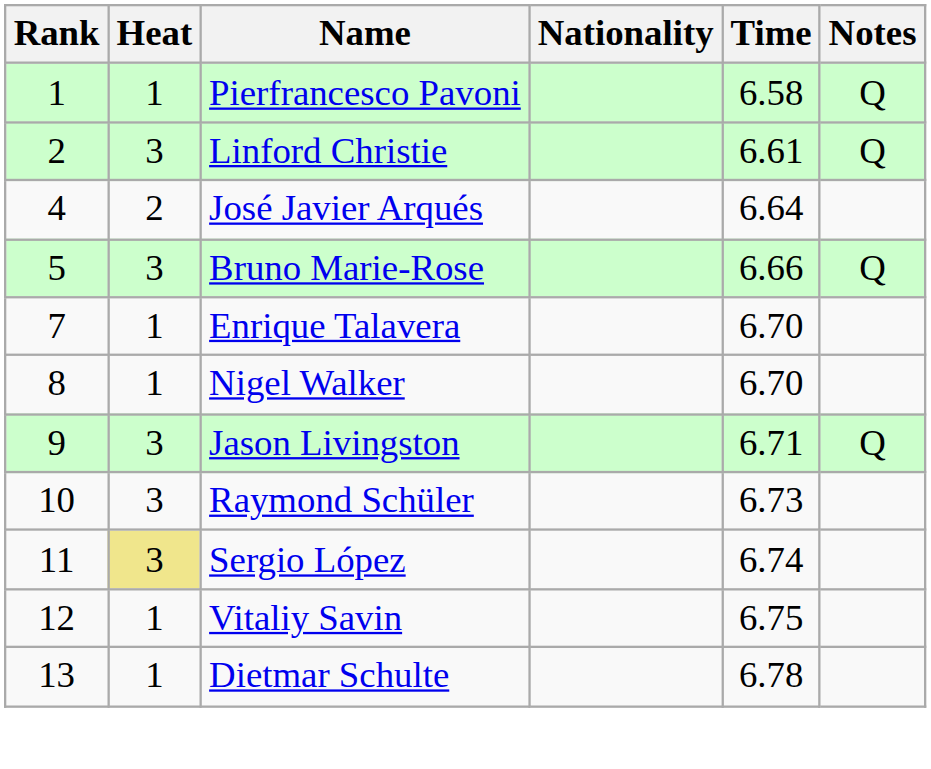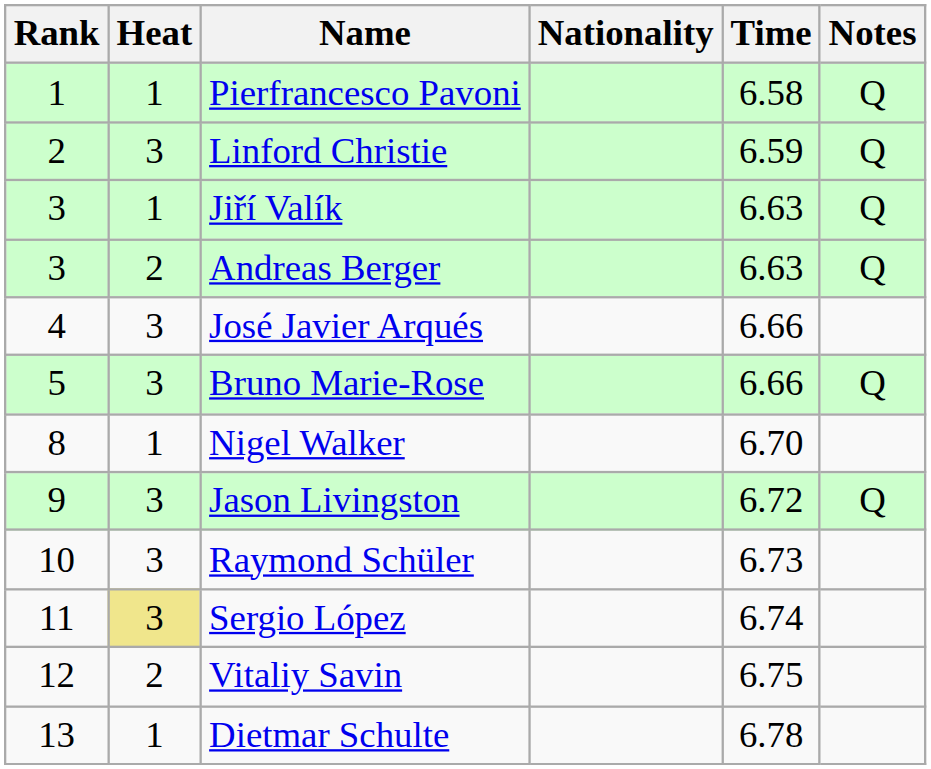Linford Christie | Time: 6.61 -> 6.59
+ row: 3 | 1 | Jiří Valík | 6.63 | Q
+ row: 3 | 2 | Andreas Berger | 6.63 | Q
José Javier Arqués | Heat: 2 -> 3
José Javier Arqués | Time: 6.64 -> 6.66
- row: 7 | 1 | Enrique Talavera | 6.70
Jason Livingston | Time: 6.71 -> 6.72
Vitaliy Savin | Heat: 1 -> 2
